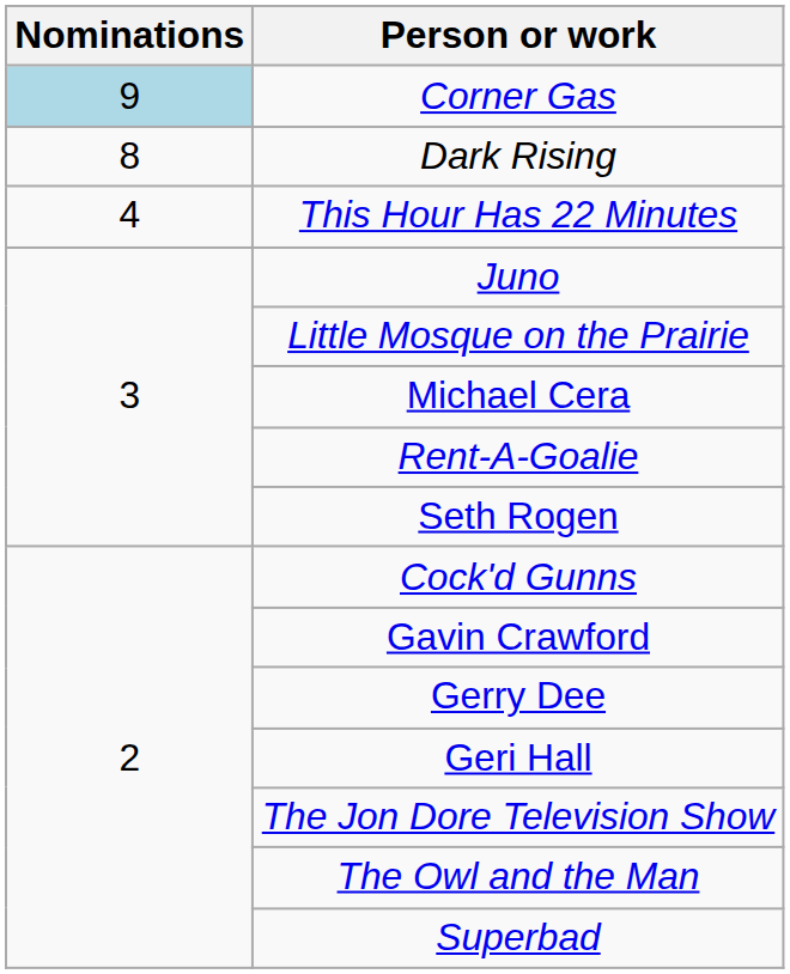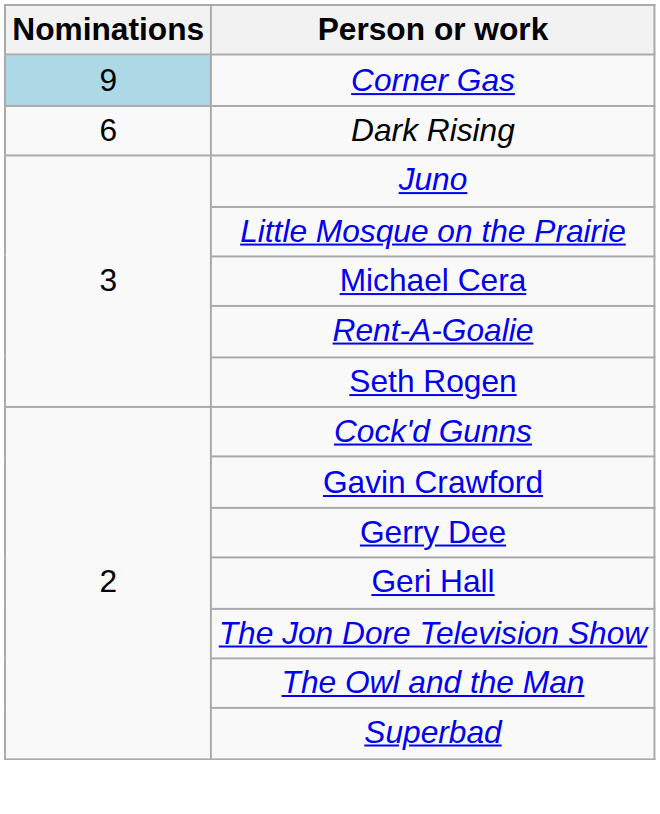Dark Rising | Nominations: 8 -> 6
- row: 4 | This Hour Has 22 Minutes
